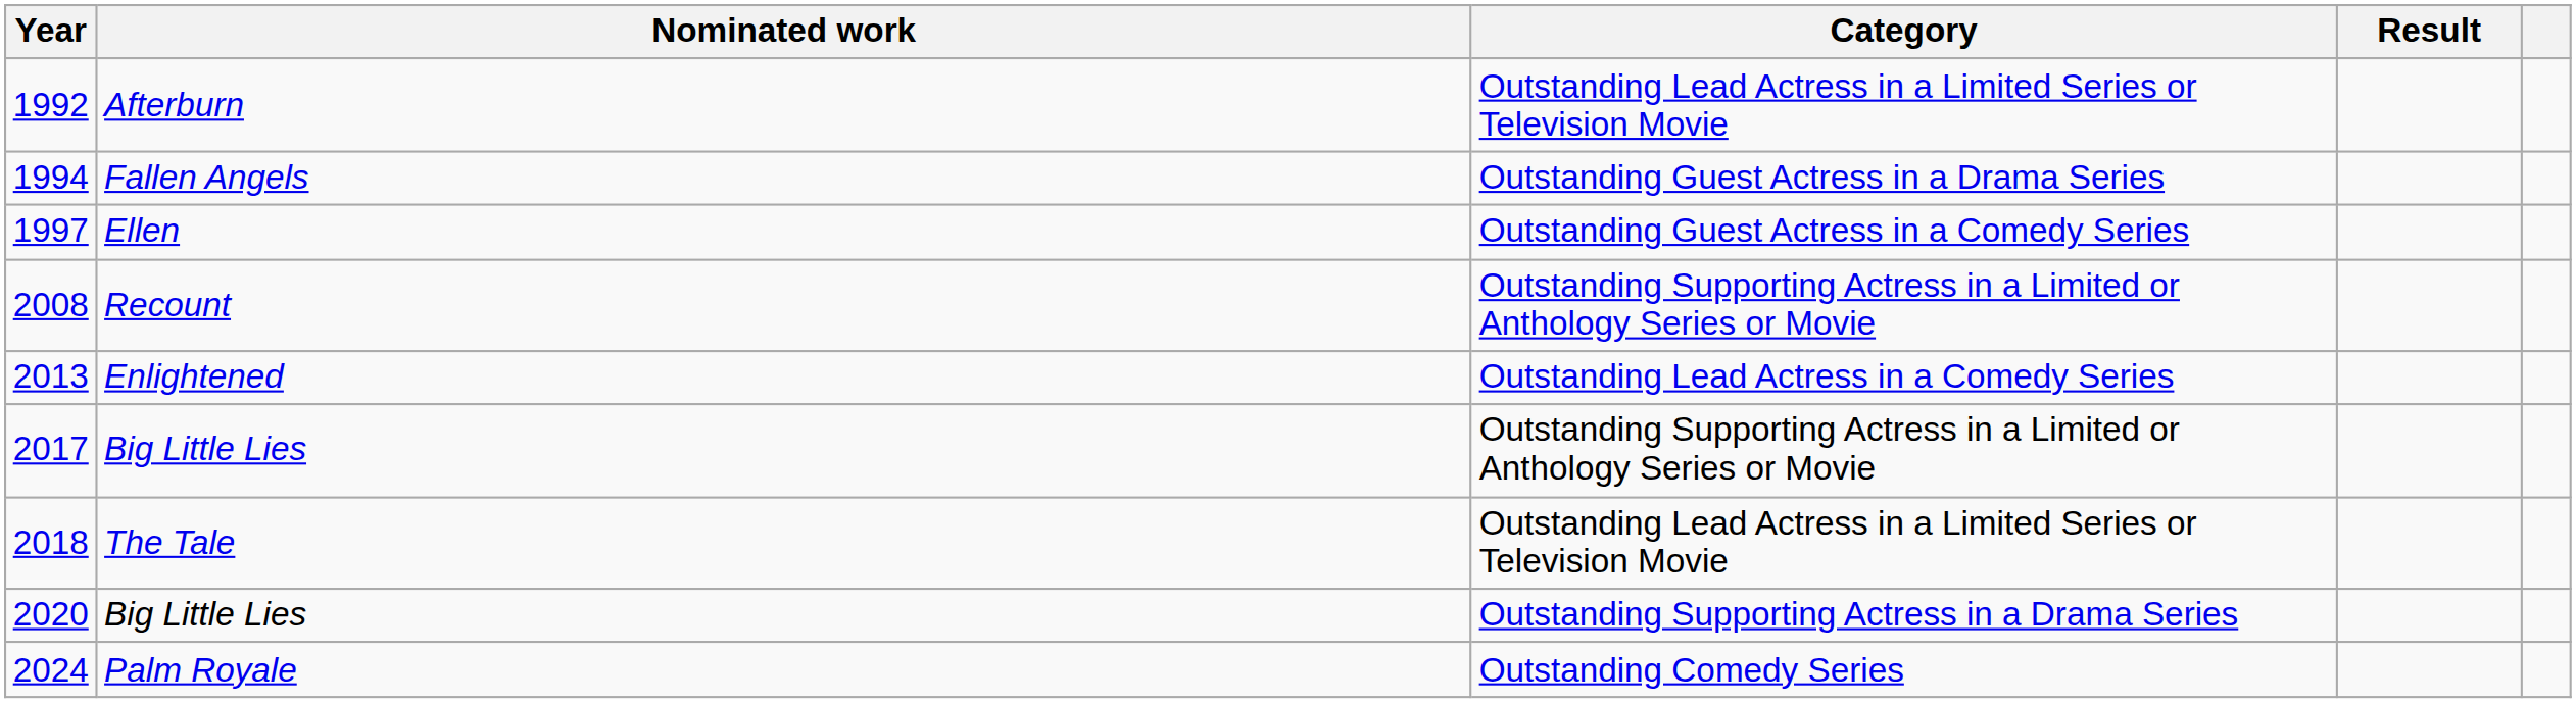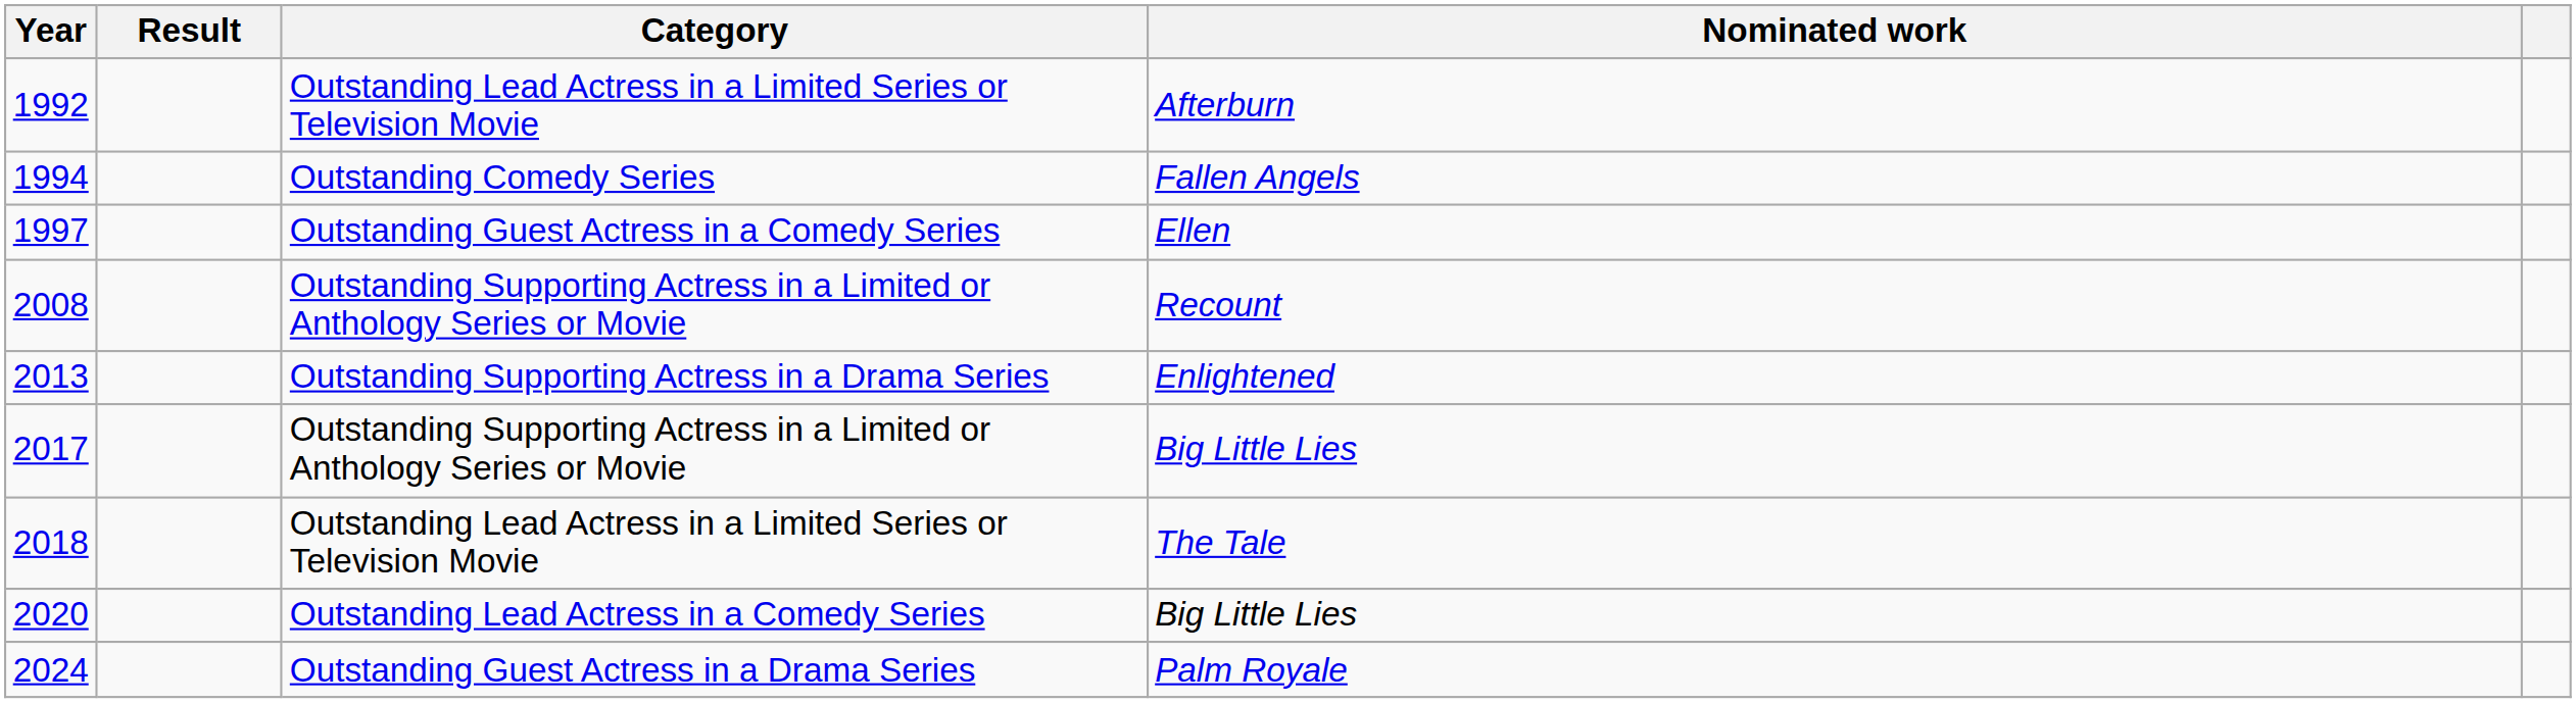columns swapped: Nominated work <-> Result
1994 | Category: Outstanding Guest Actress in a Drama Series -> Outstanding Comedy Series
2013 | Category: Outstanding Lead Actress in a Comedy Series -> Outstanding Supporting Actress in a Drama Series
2020 | Category: Outstanding Supporting Actress in a Drama Series -> Outstanding Lead Actress in a Comedy Series
2024 | Category: Outstanding Comedy Series -> Outstanding Guest Actress in a Drama Series
